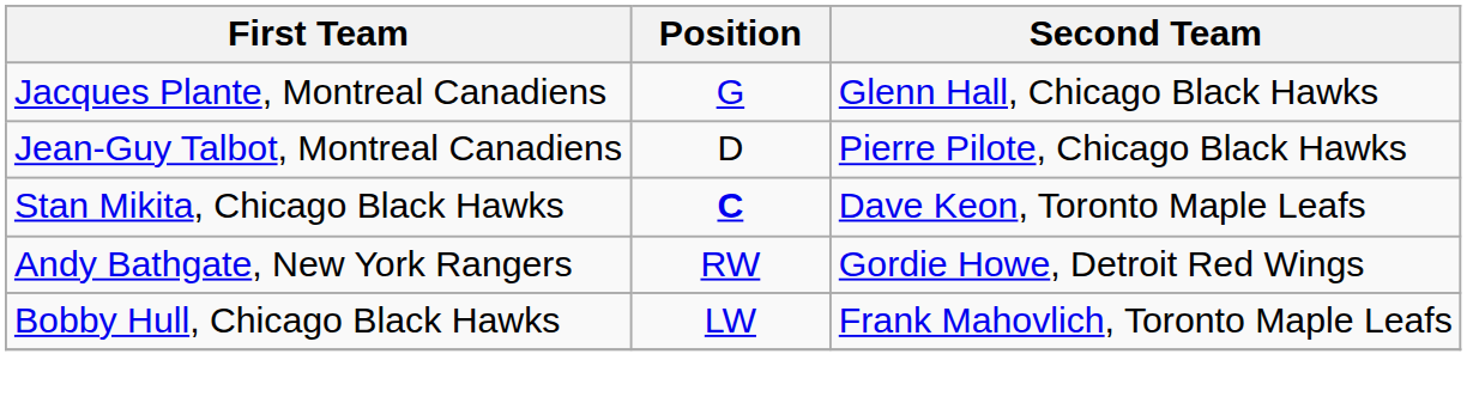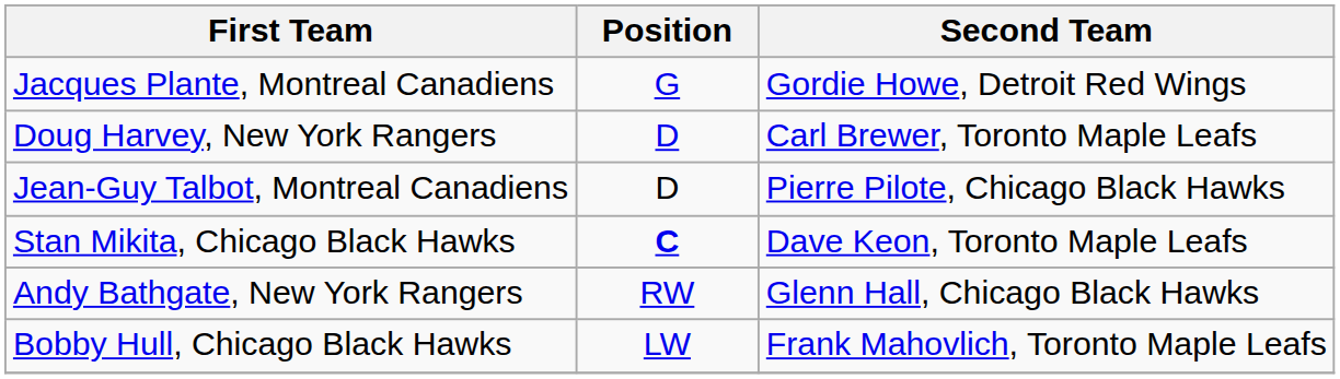Jacques Plante, Montreal Canadiens | Second Team: Glenn Hall, Chicago Black Hawks -> Gordie Howe, Detroit Red Wings
+ row: Doug Harvey, New York Rangers | D | Carl Brewer, Toronto Maple Leafs
Andy Bathgate, New York Rangers | Second Team: Gordie Howe, Detroit Red Wings -> Glenn Hall, Chicago Black Hawks
